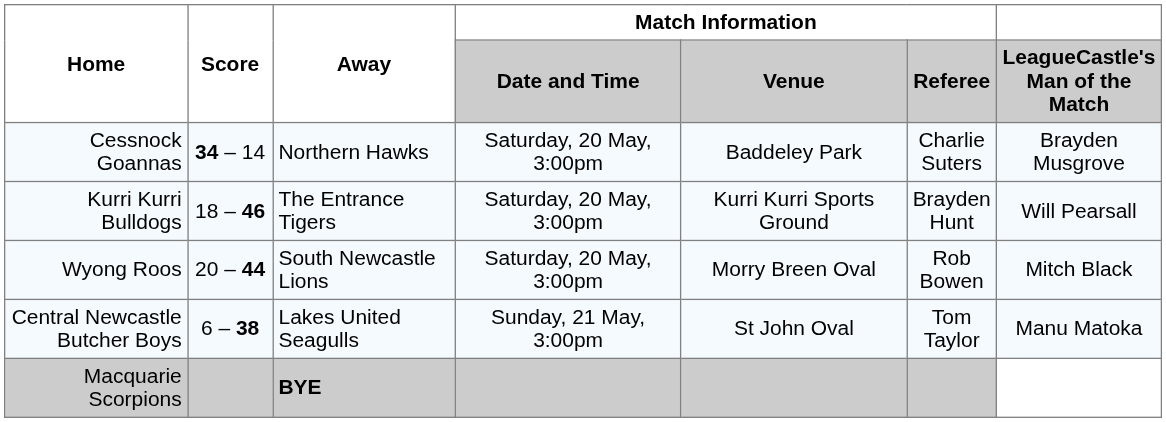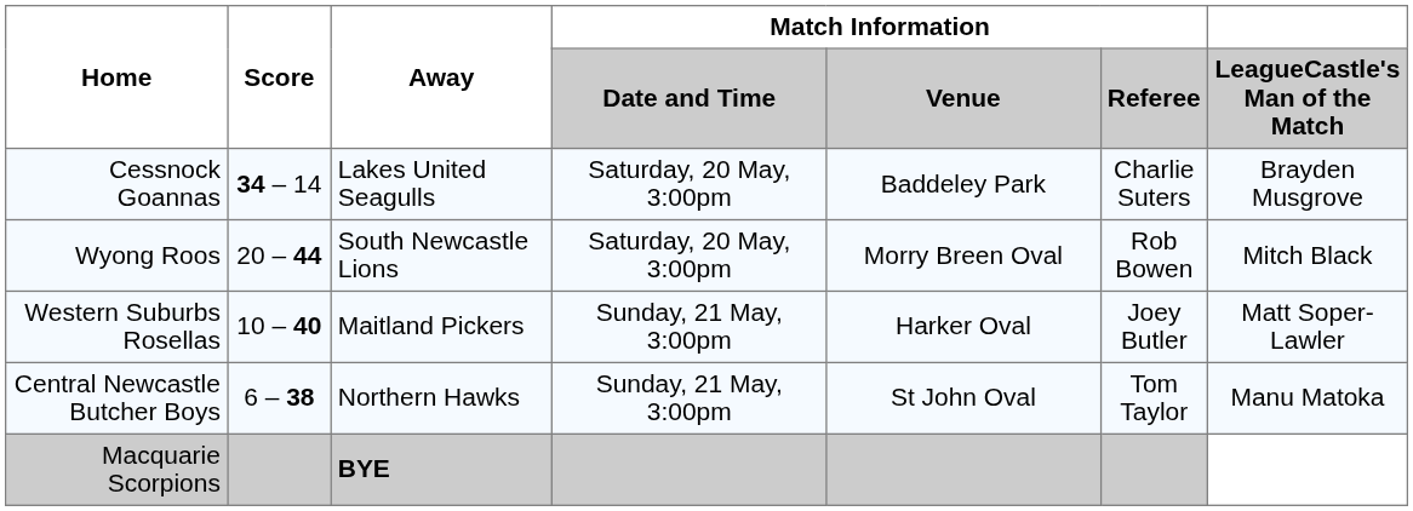Cessnock Goannas | Away: Northern Hawks -> Lakes United Seagulls
- row: Kurri Kurri Bulldogs | 18 – 46 | The Entrance Tigers | Saturday, 20 May, 3:00pm | Kurri Kurri Sports Ground | Brayden Hunt | Will Pearsall
+ row: Western Suburbs Rosellas | 10 – 40 | Maitland Pickers | Sunday, 21 May, 3:00pm | Harker Oval | Joey Butler | Matt Soper-Lawler
Central Newcastle Butcher Boys | Away: Lakes United Seagulls -> Northern Hawks
